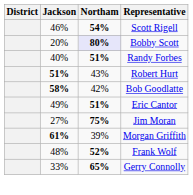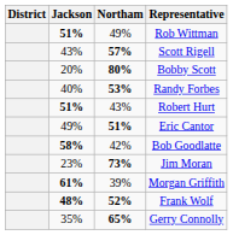+ row: 51% | 49% | Rob Wittman
Scott Rigell | Jackson: 46% -> 43%
Scott Rigell | Northam: 54% -> 57%
Bobby Scott | Northam: lavender background -> no background
Randy Forbes | Northam: 51% -> 53%
rows swapped: Bob Goodlatte <-> Eric Cantor
Jim Moran | Jackson: 27% -> 23%
Jim Moran | Northam: 75% -> 73%
Frank Wolf | Jackson: normal -> bold
Gerry Connolly | Jackson: 33% -> 35%
